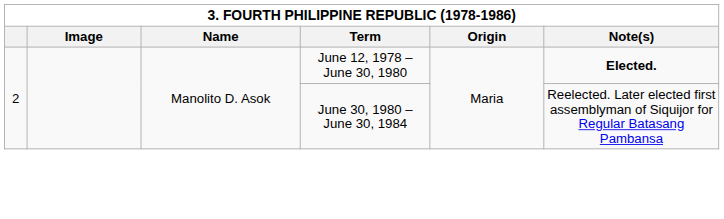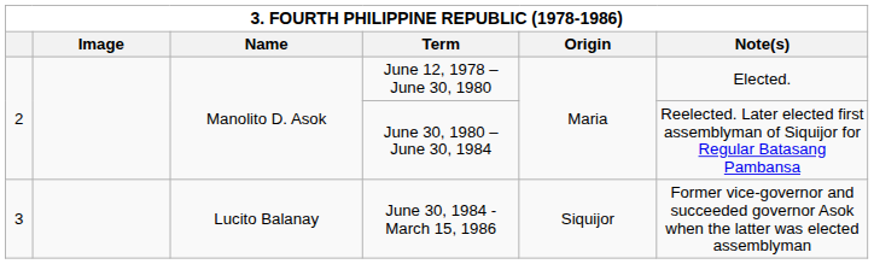June 12, 1978 – June 30, 1980 | Note(s): bold -> normal
+ row: 3 | Lucito Balanay | June 30, 1984 - March 15, 1986 | Siquijor | Former vice-governor and succeeded governor Asok when the latter was elected assemblyman
